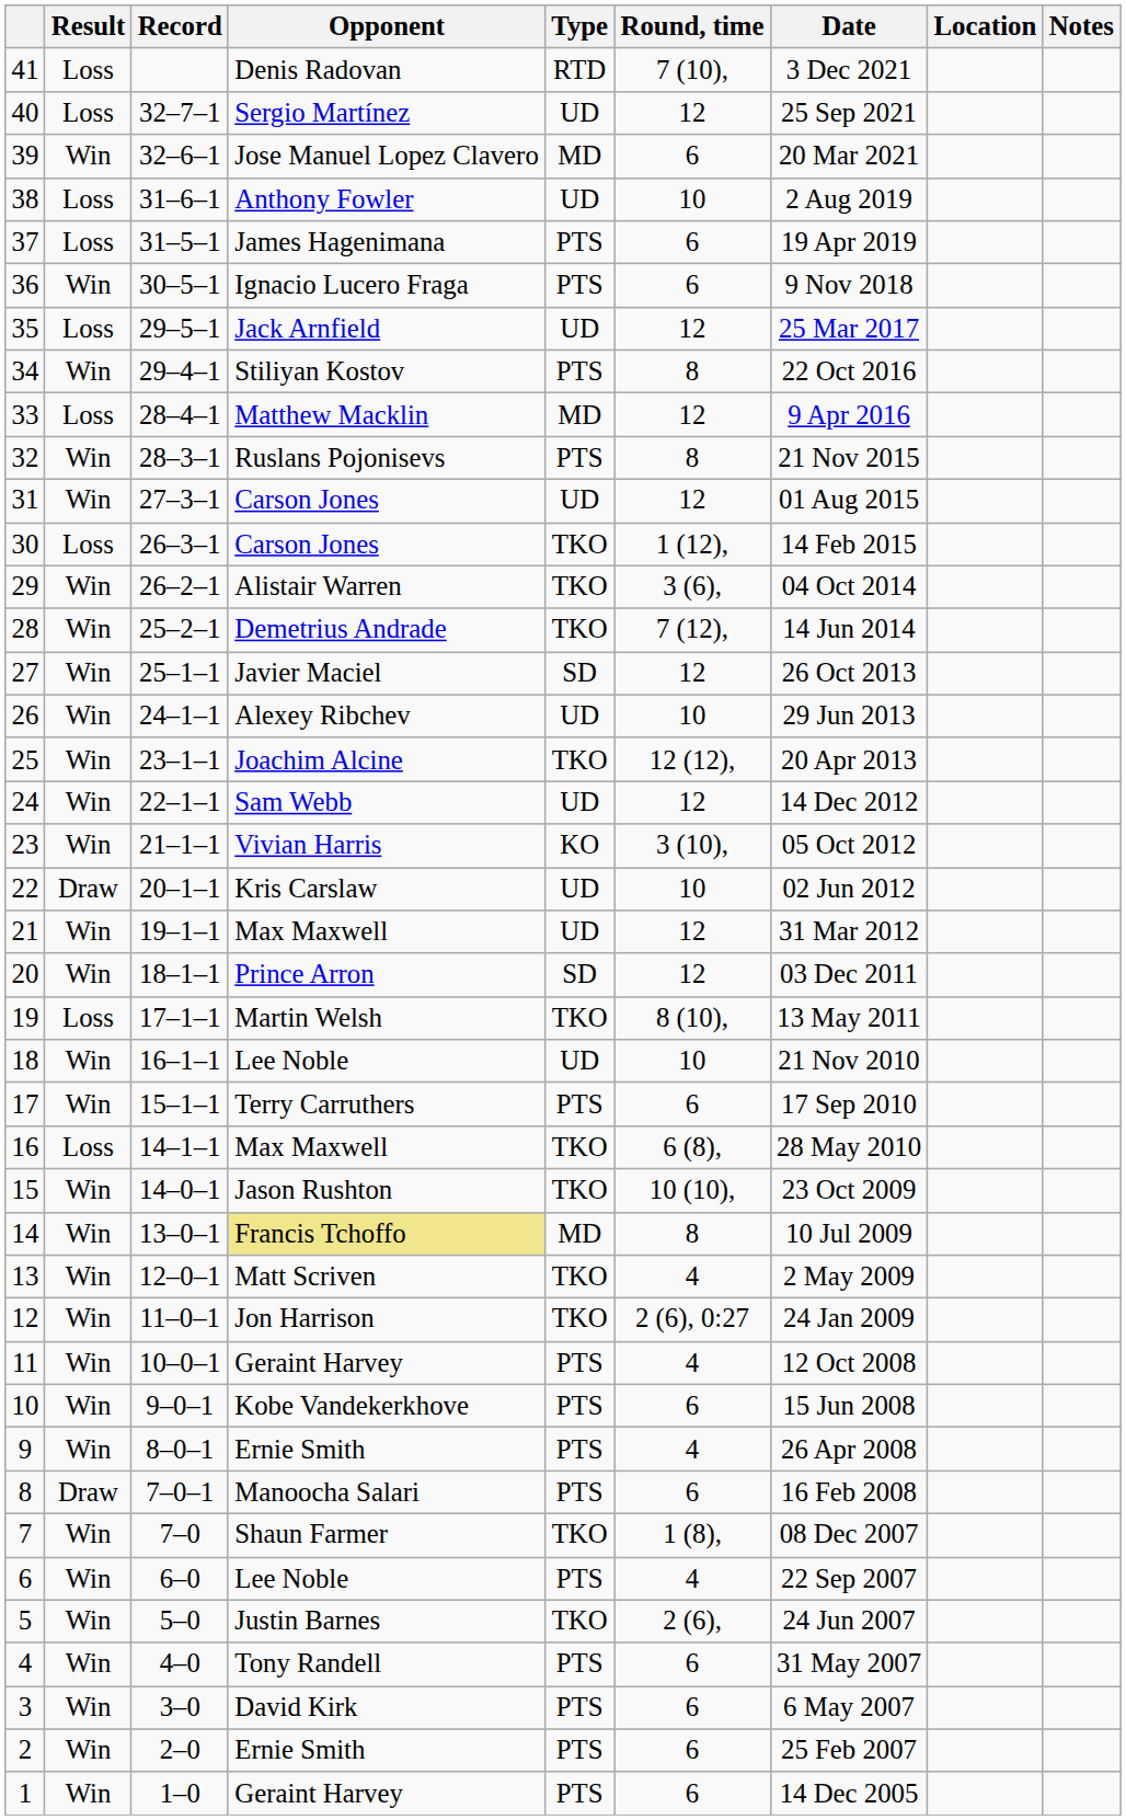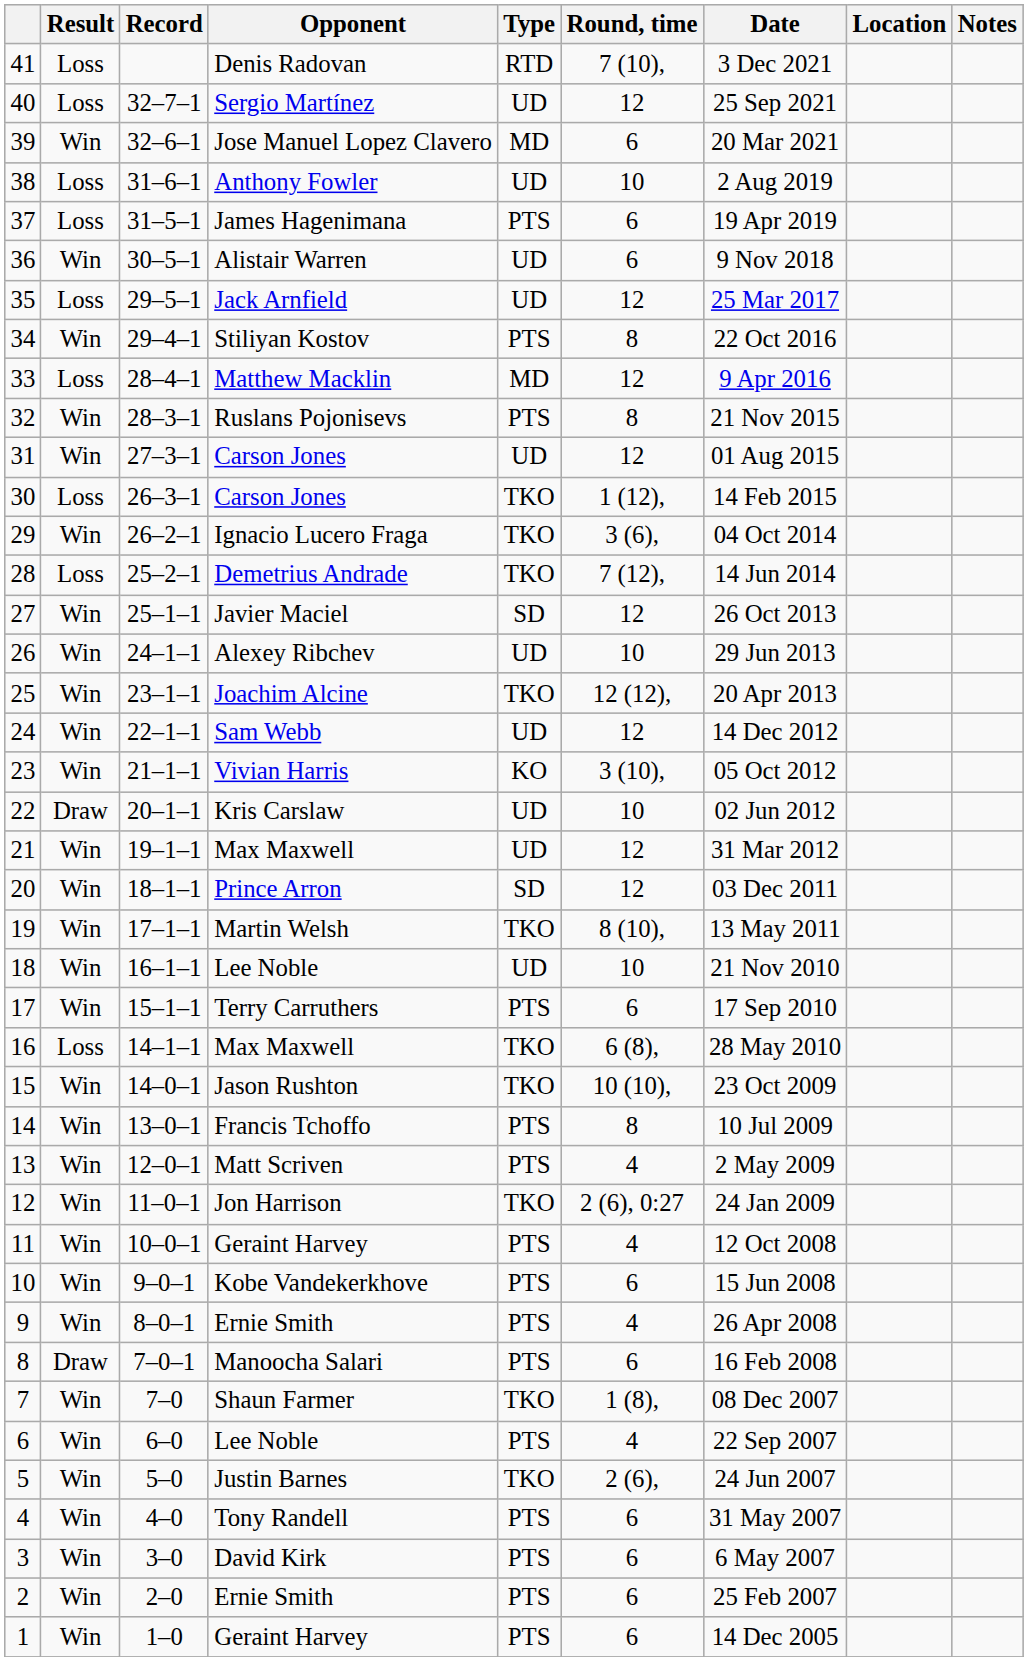36 | Opponent: Ignacio Lucero Fraga -> Alistair Warren
36 | Type: PTS -> UD
29 | Opponent: Alistair Warren -> Ignacio Lucero Fraga
28 | Result: Win -> Loss
19 | Result: Loss -> Win
14 | Opponent: khaki background -> no background
14 | Type: MD -> PTS
13 | Type: TKO -> PTS
